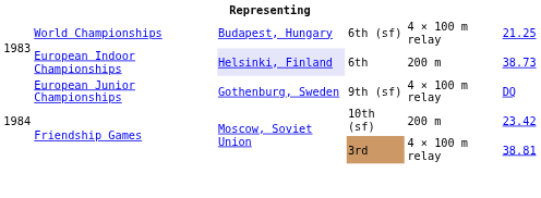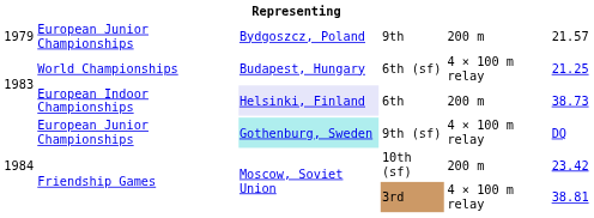+ row: 1979 | European Junior Championships | Bydgoszcz, Poland | 9th | 200 m | 21.57
9th (sf) | column 3: no background -> paleturquoise background
